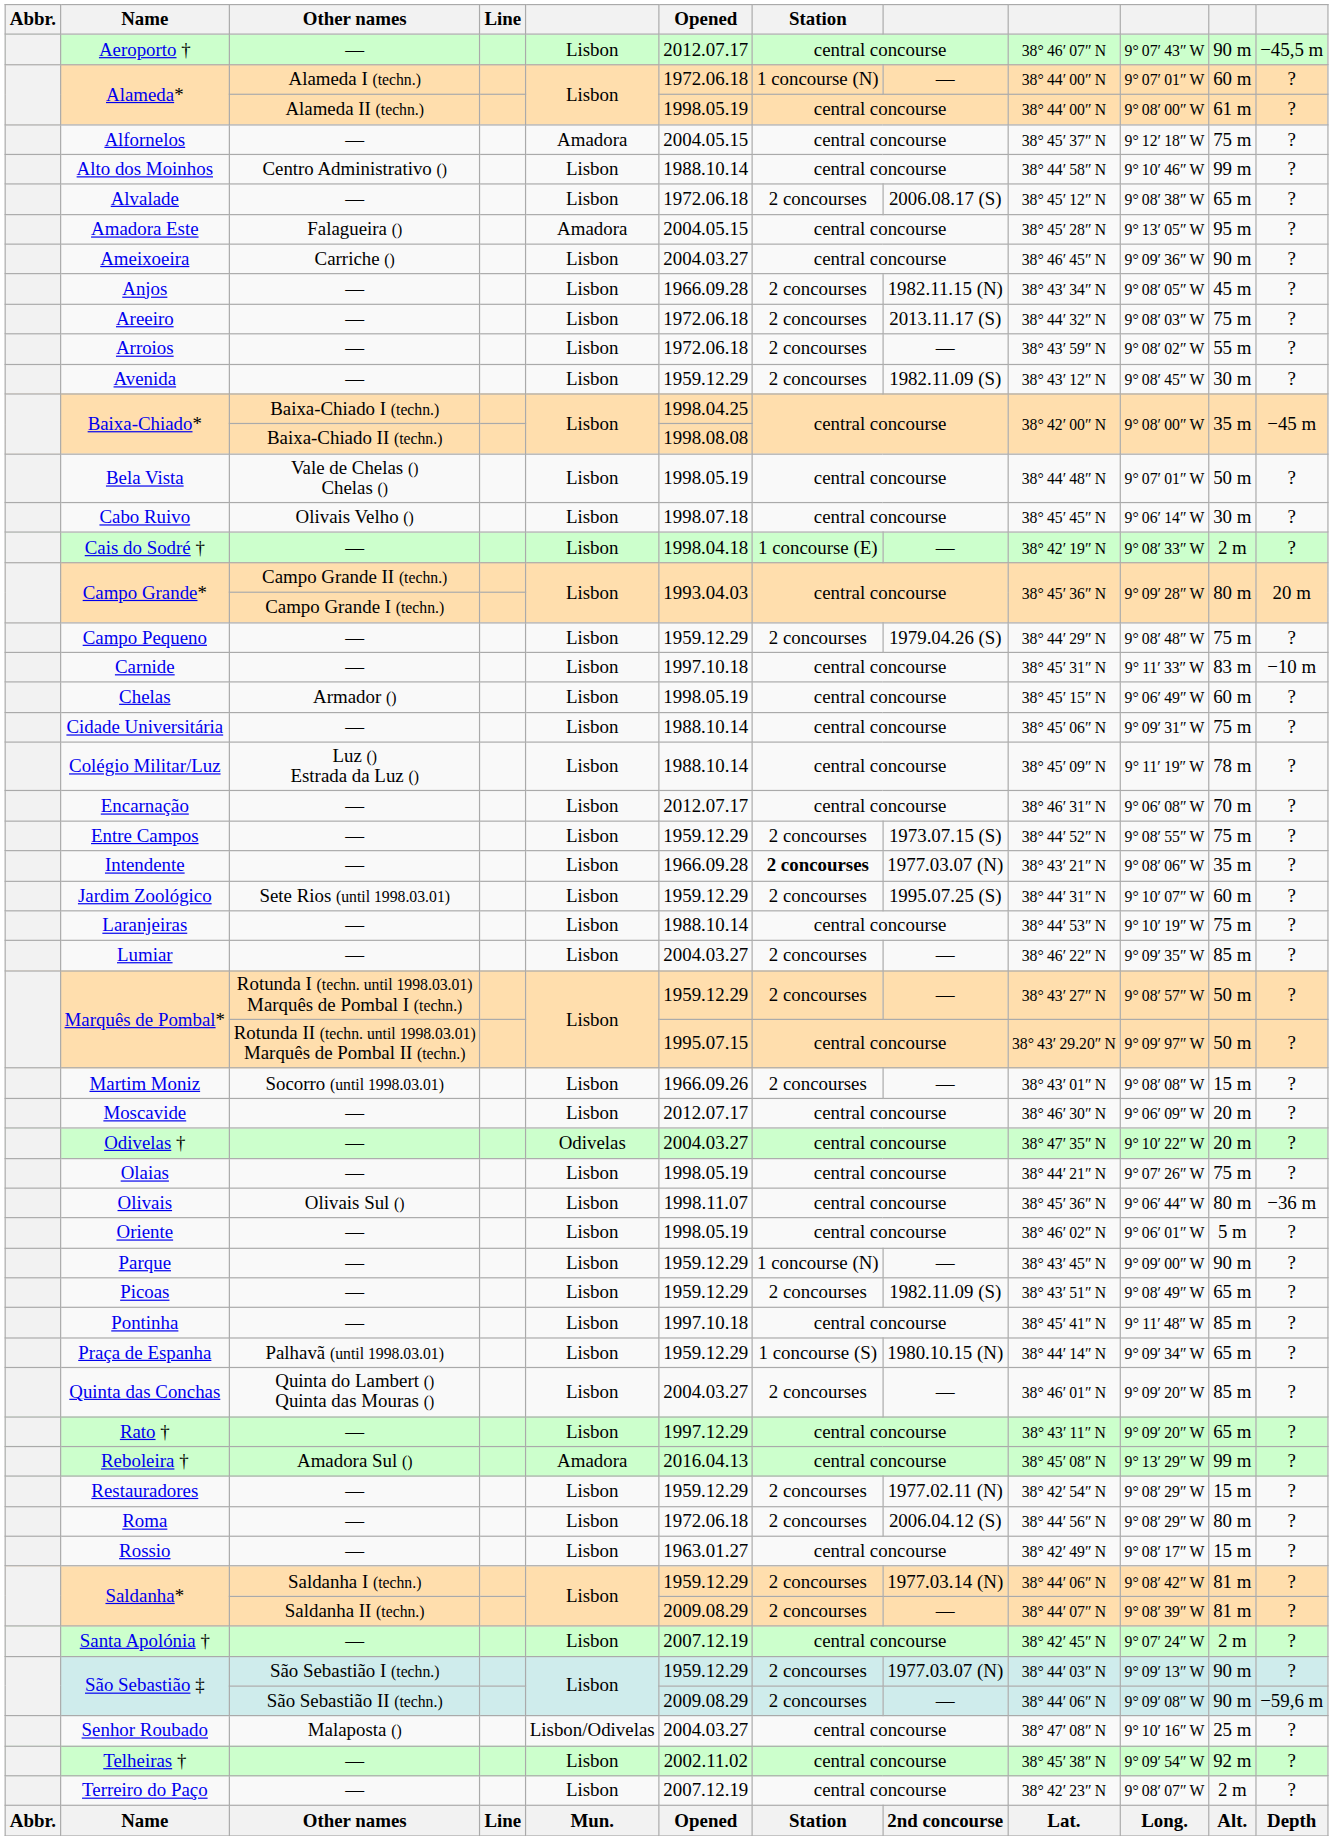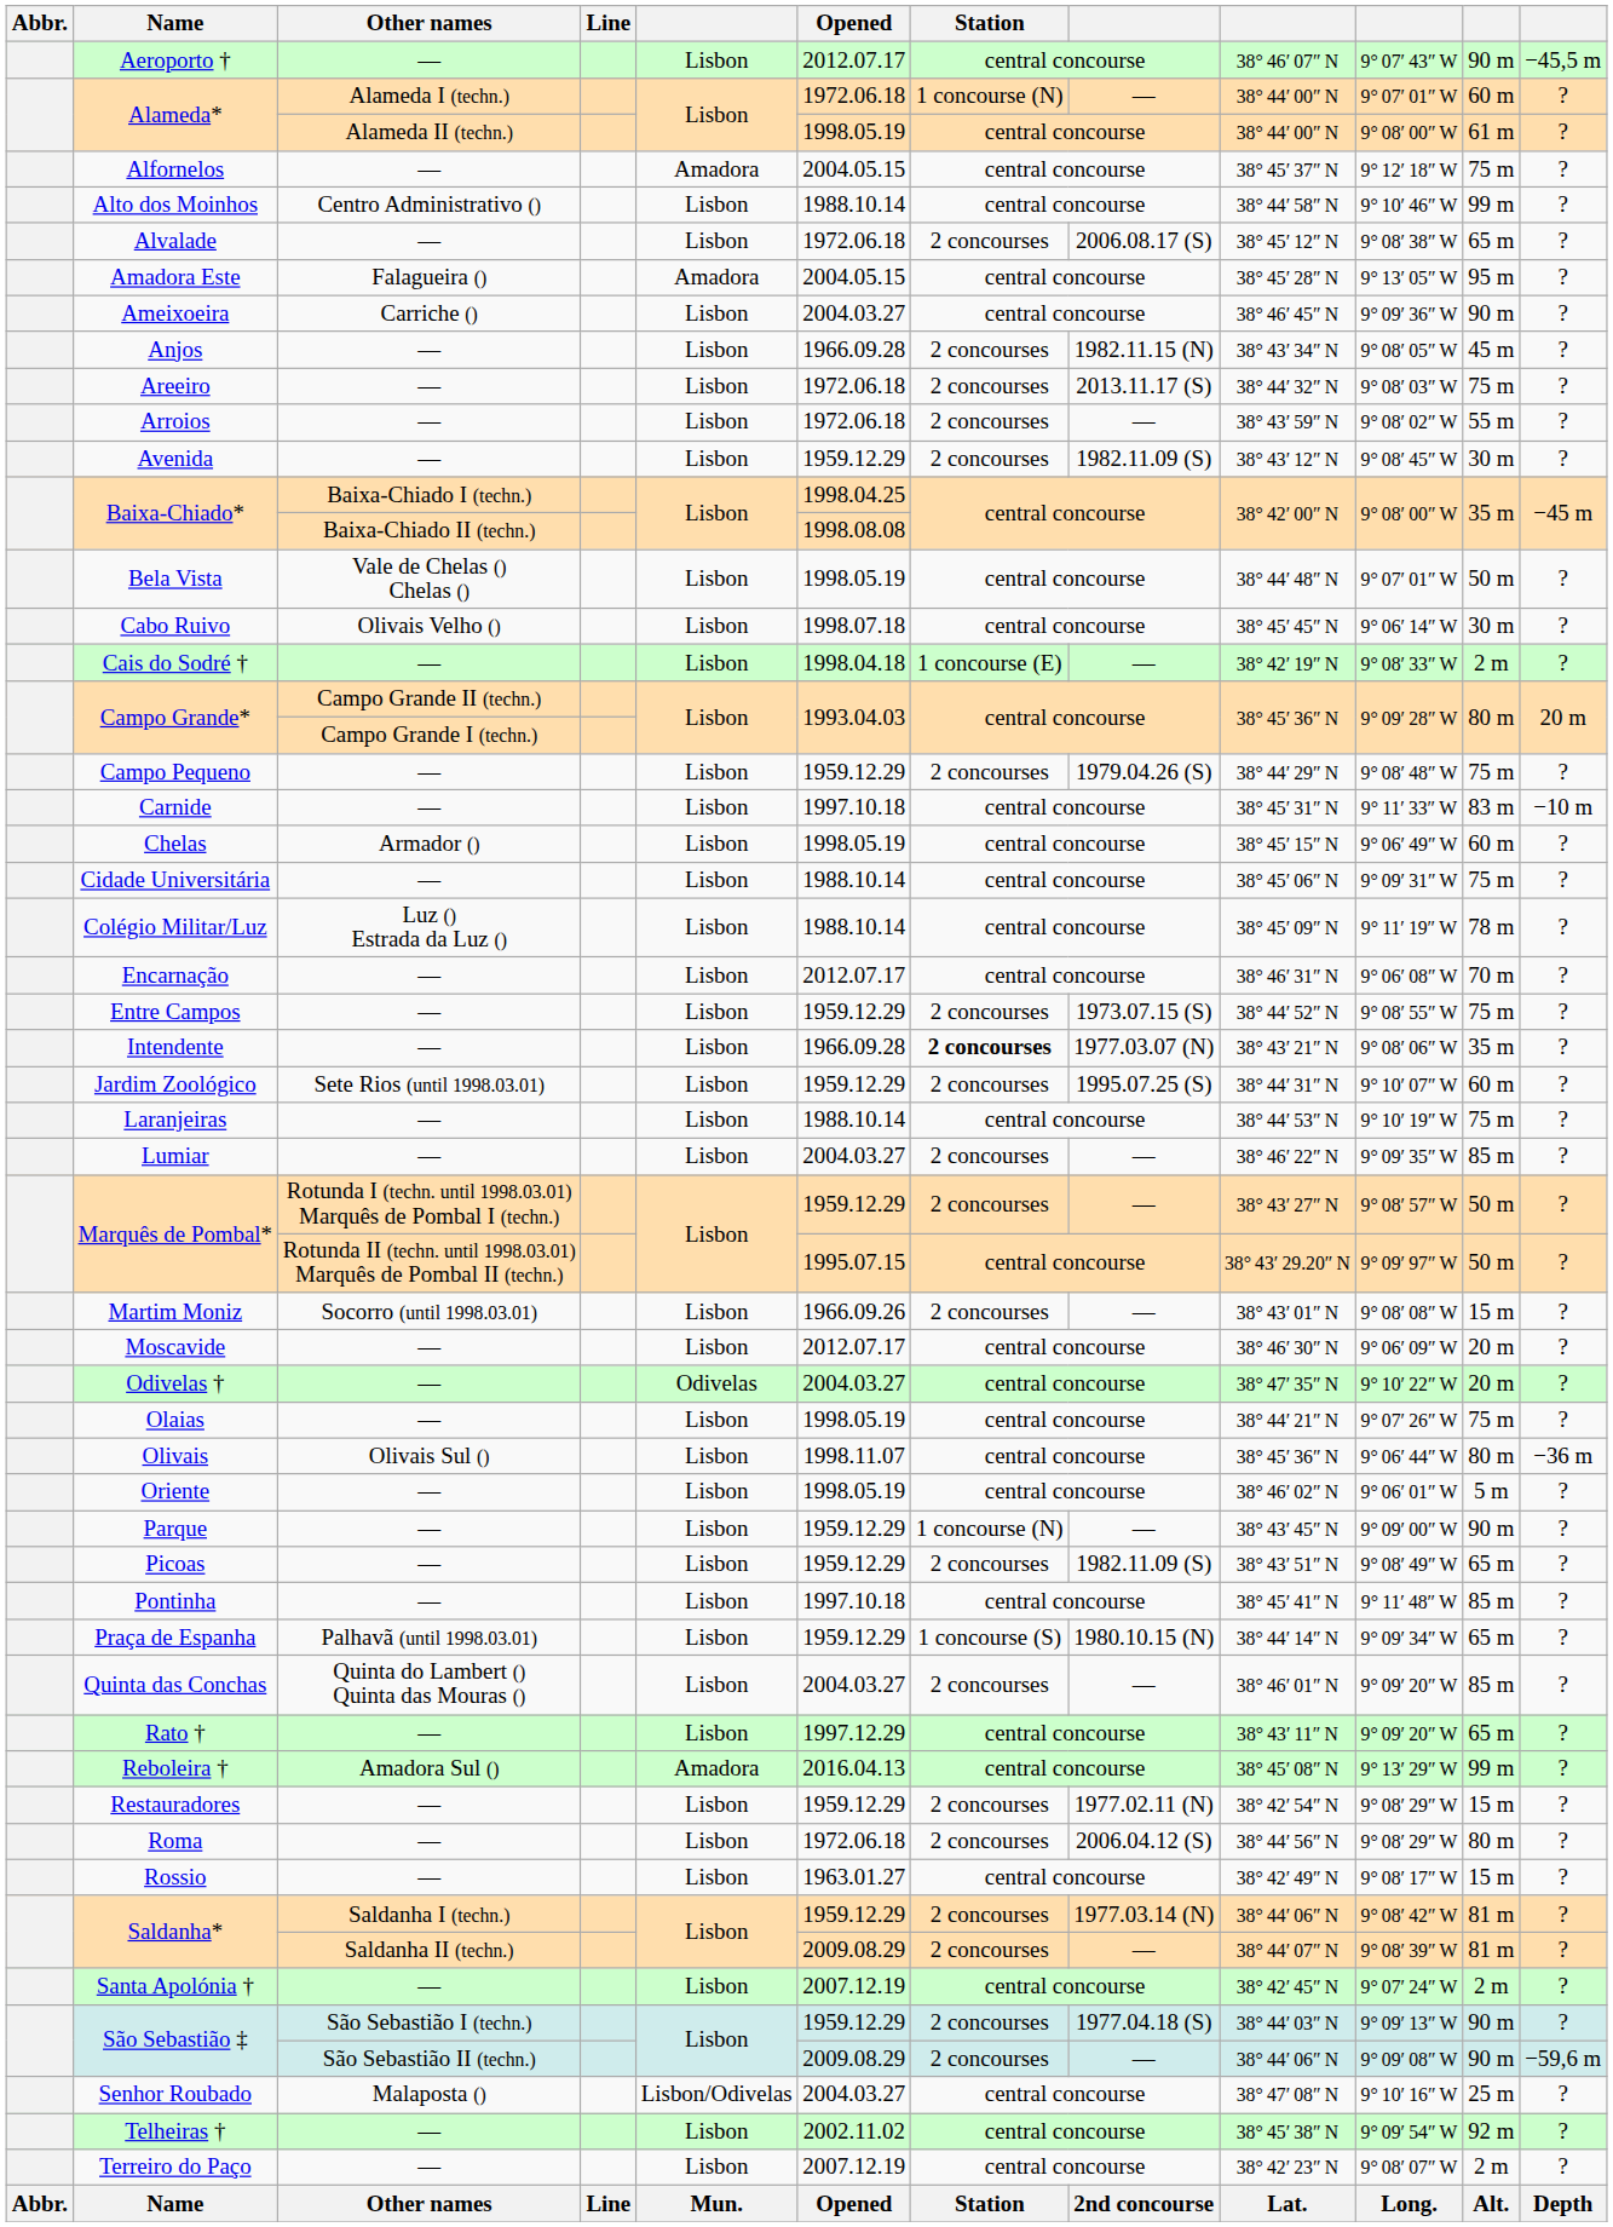São Sebastião ‡ / São Sebastião I (techn.) | column 8: 1977.03.07 (N) -> 1977.04.18 (S)
